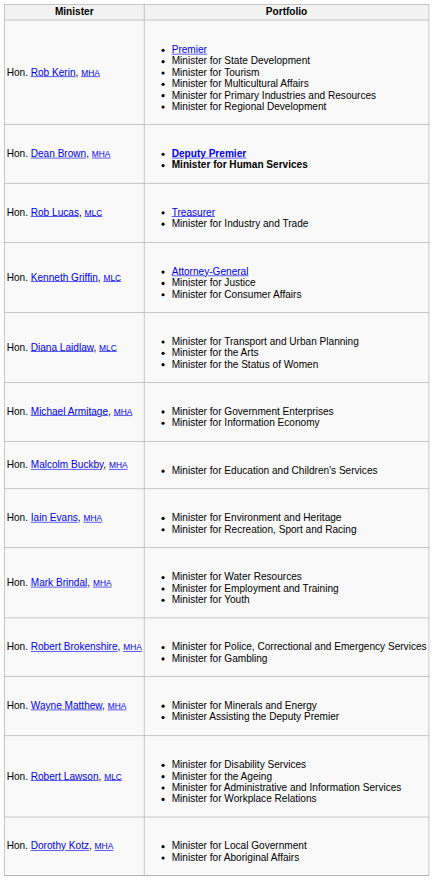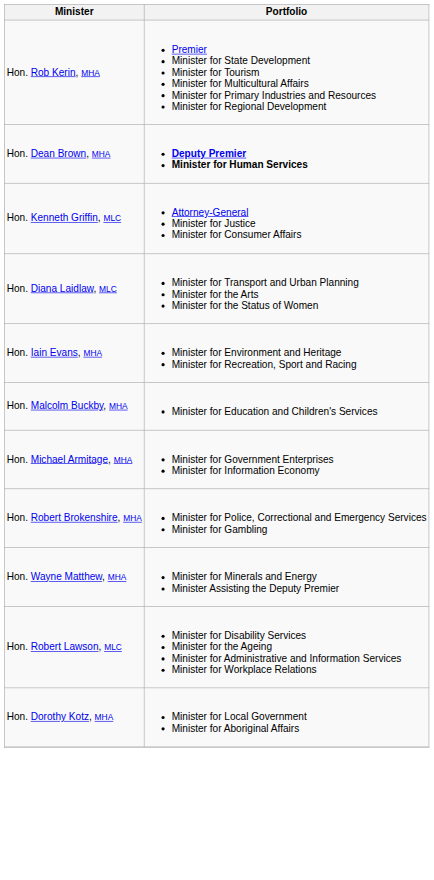- row: Hon. Rob Lucas, MLC | Treasurer Minister for Industry and Trade
rows swapped: Hon. Michael Armitage, MHA <-> Hon. Iain Evans, MHA
- row: Hon. Mark Brindal, MHA | Minister for Water Resources Minister for Employment and Training Minister for Youth
